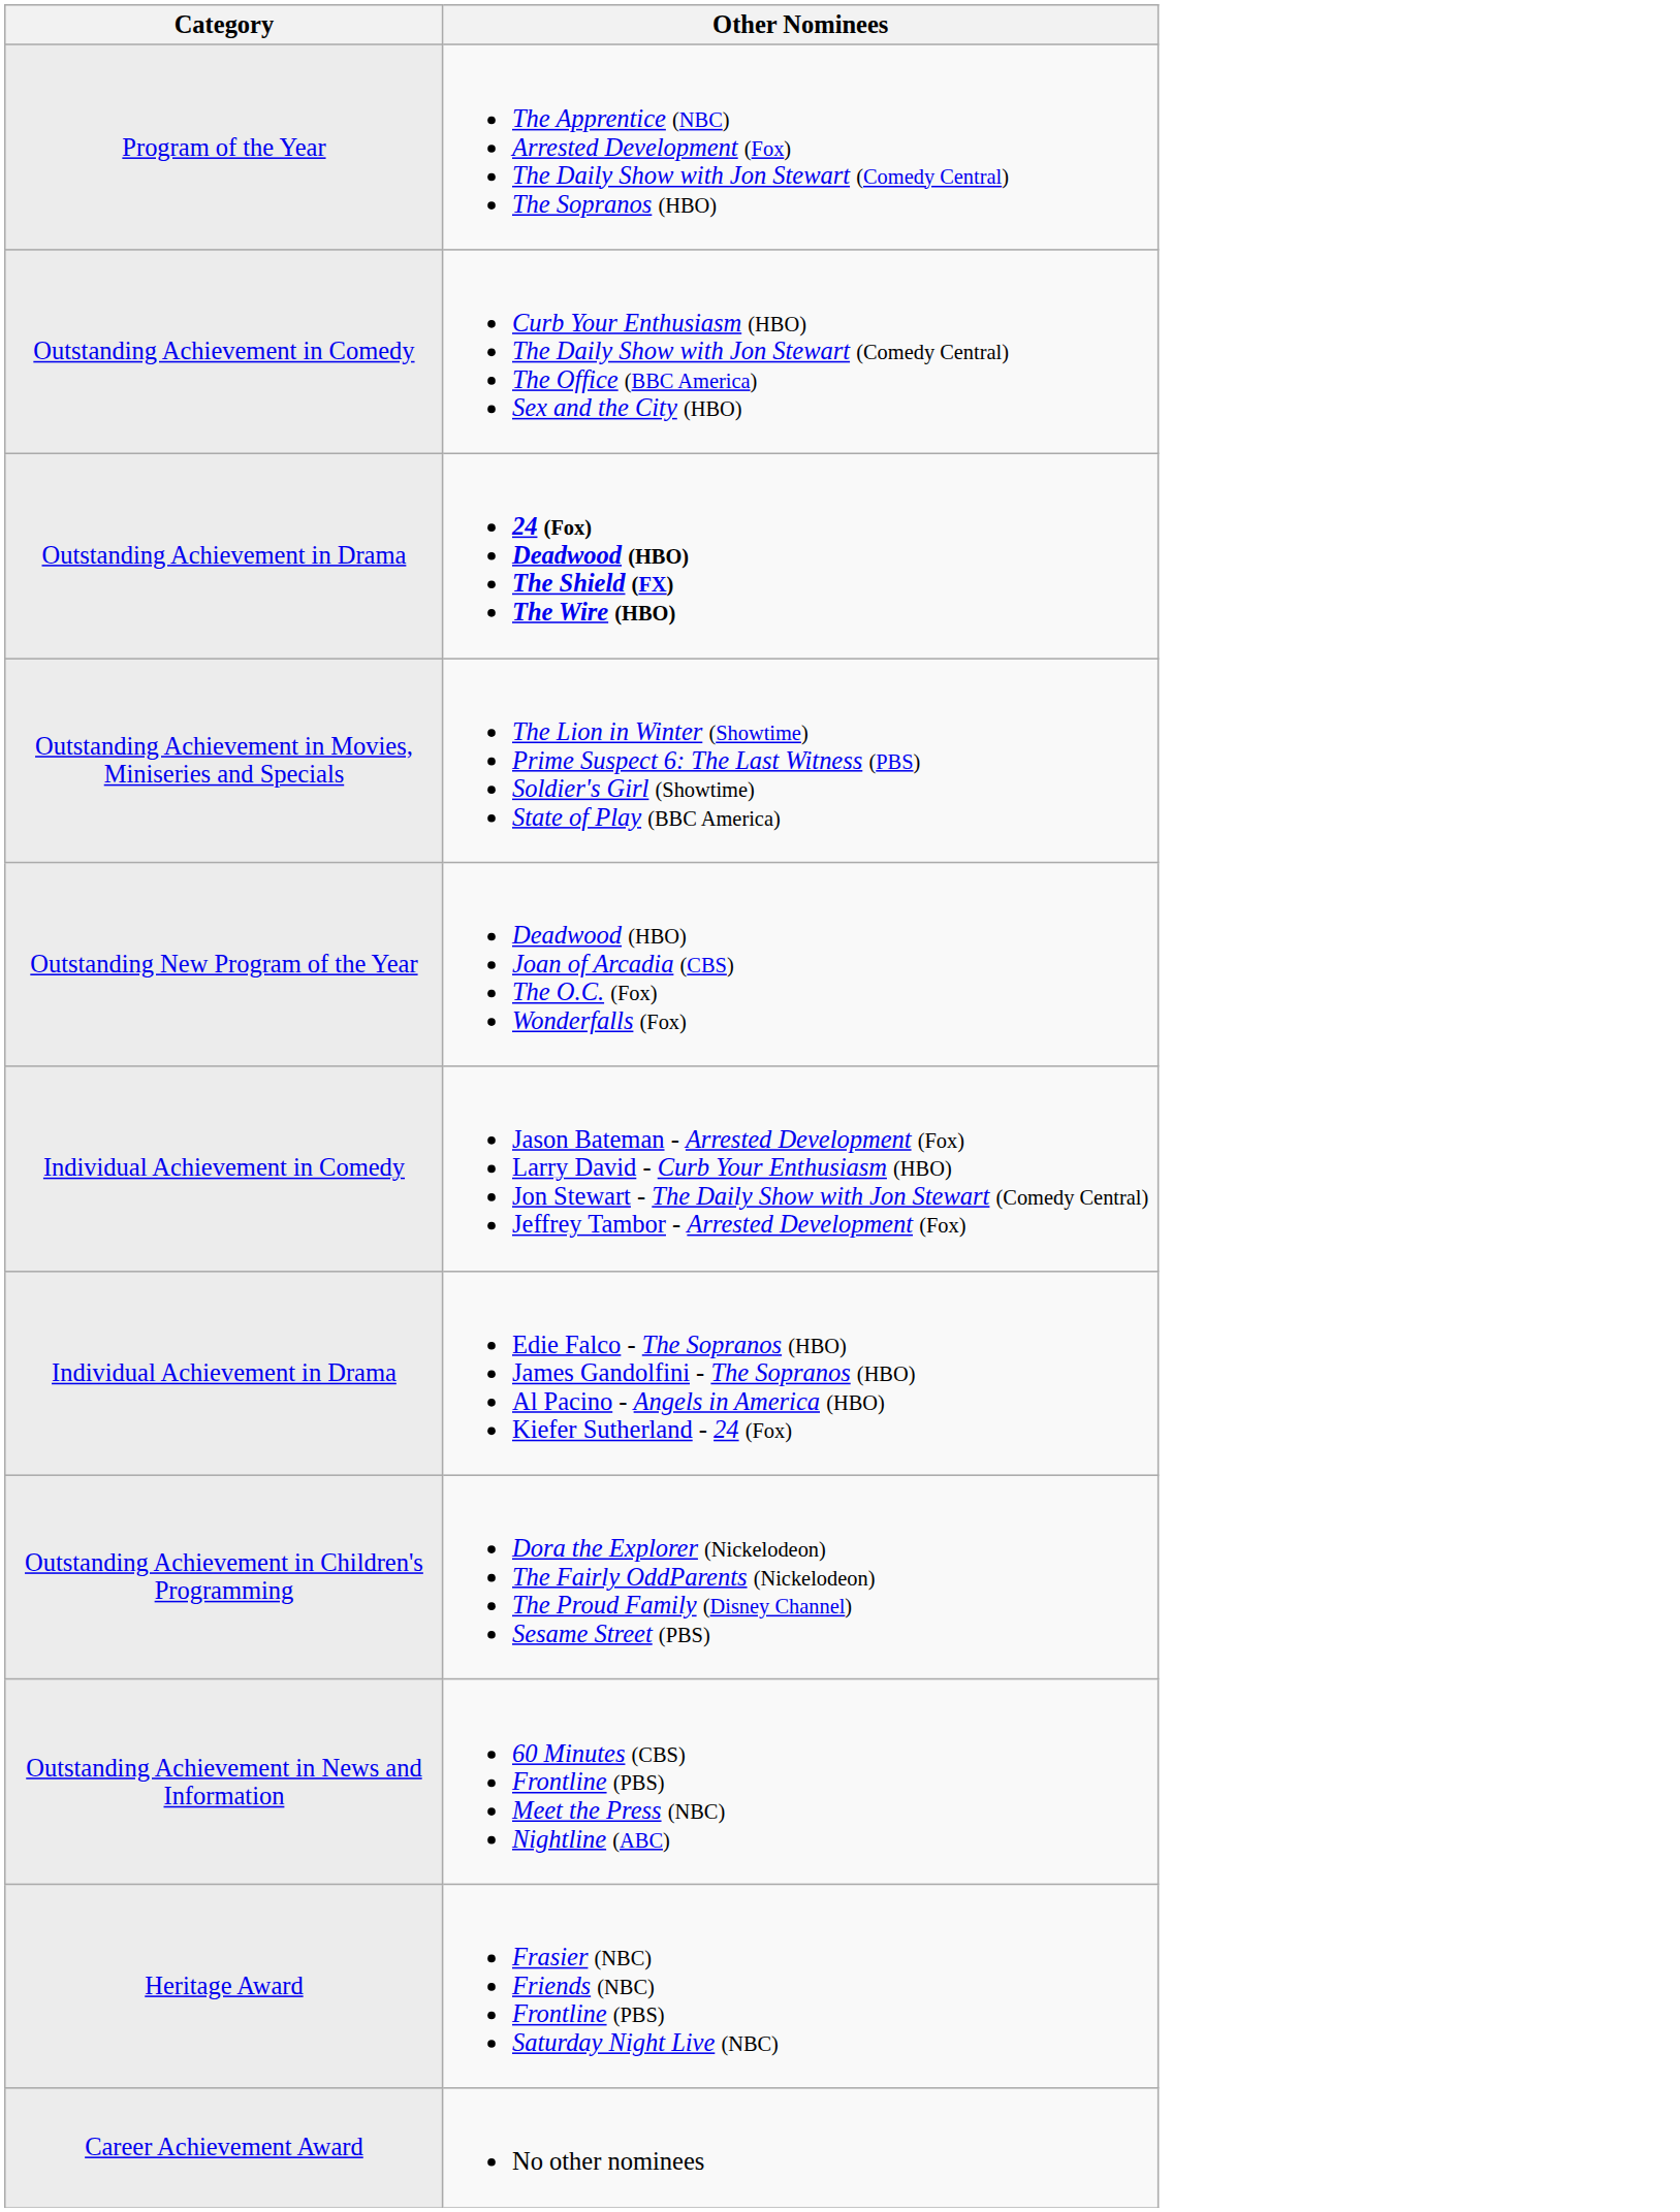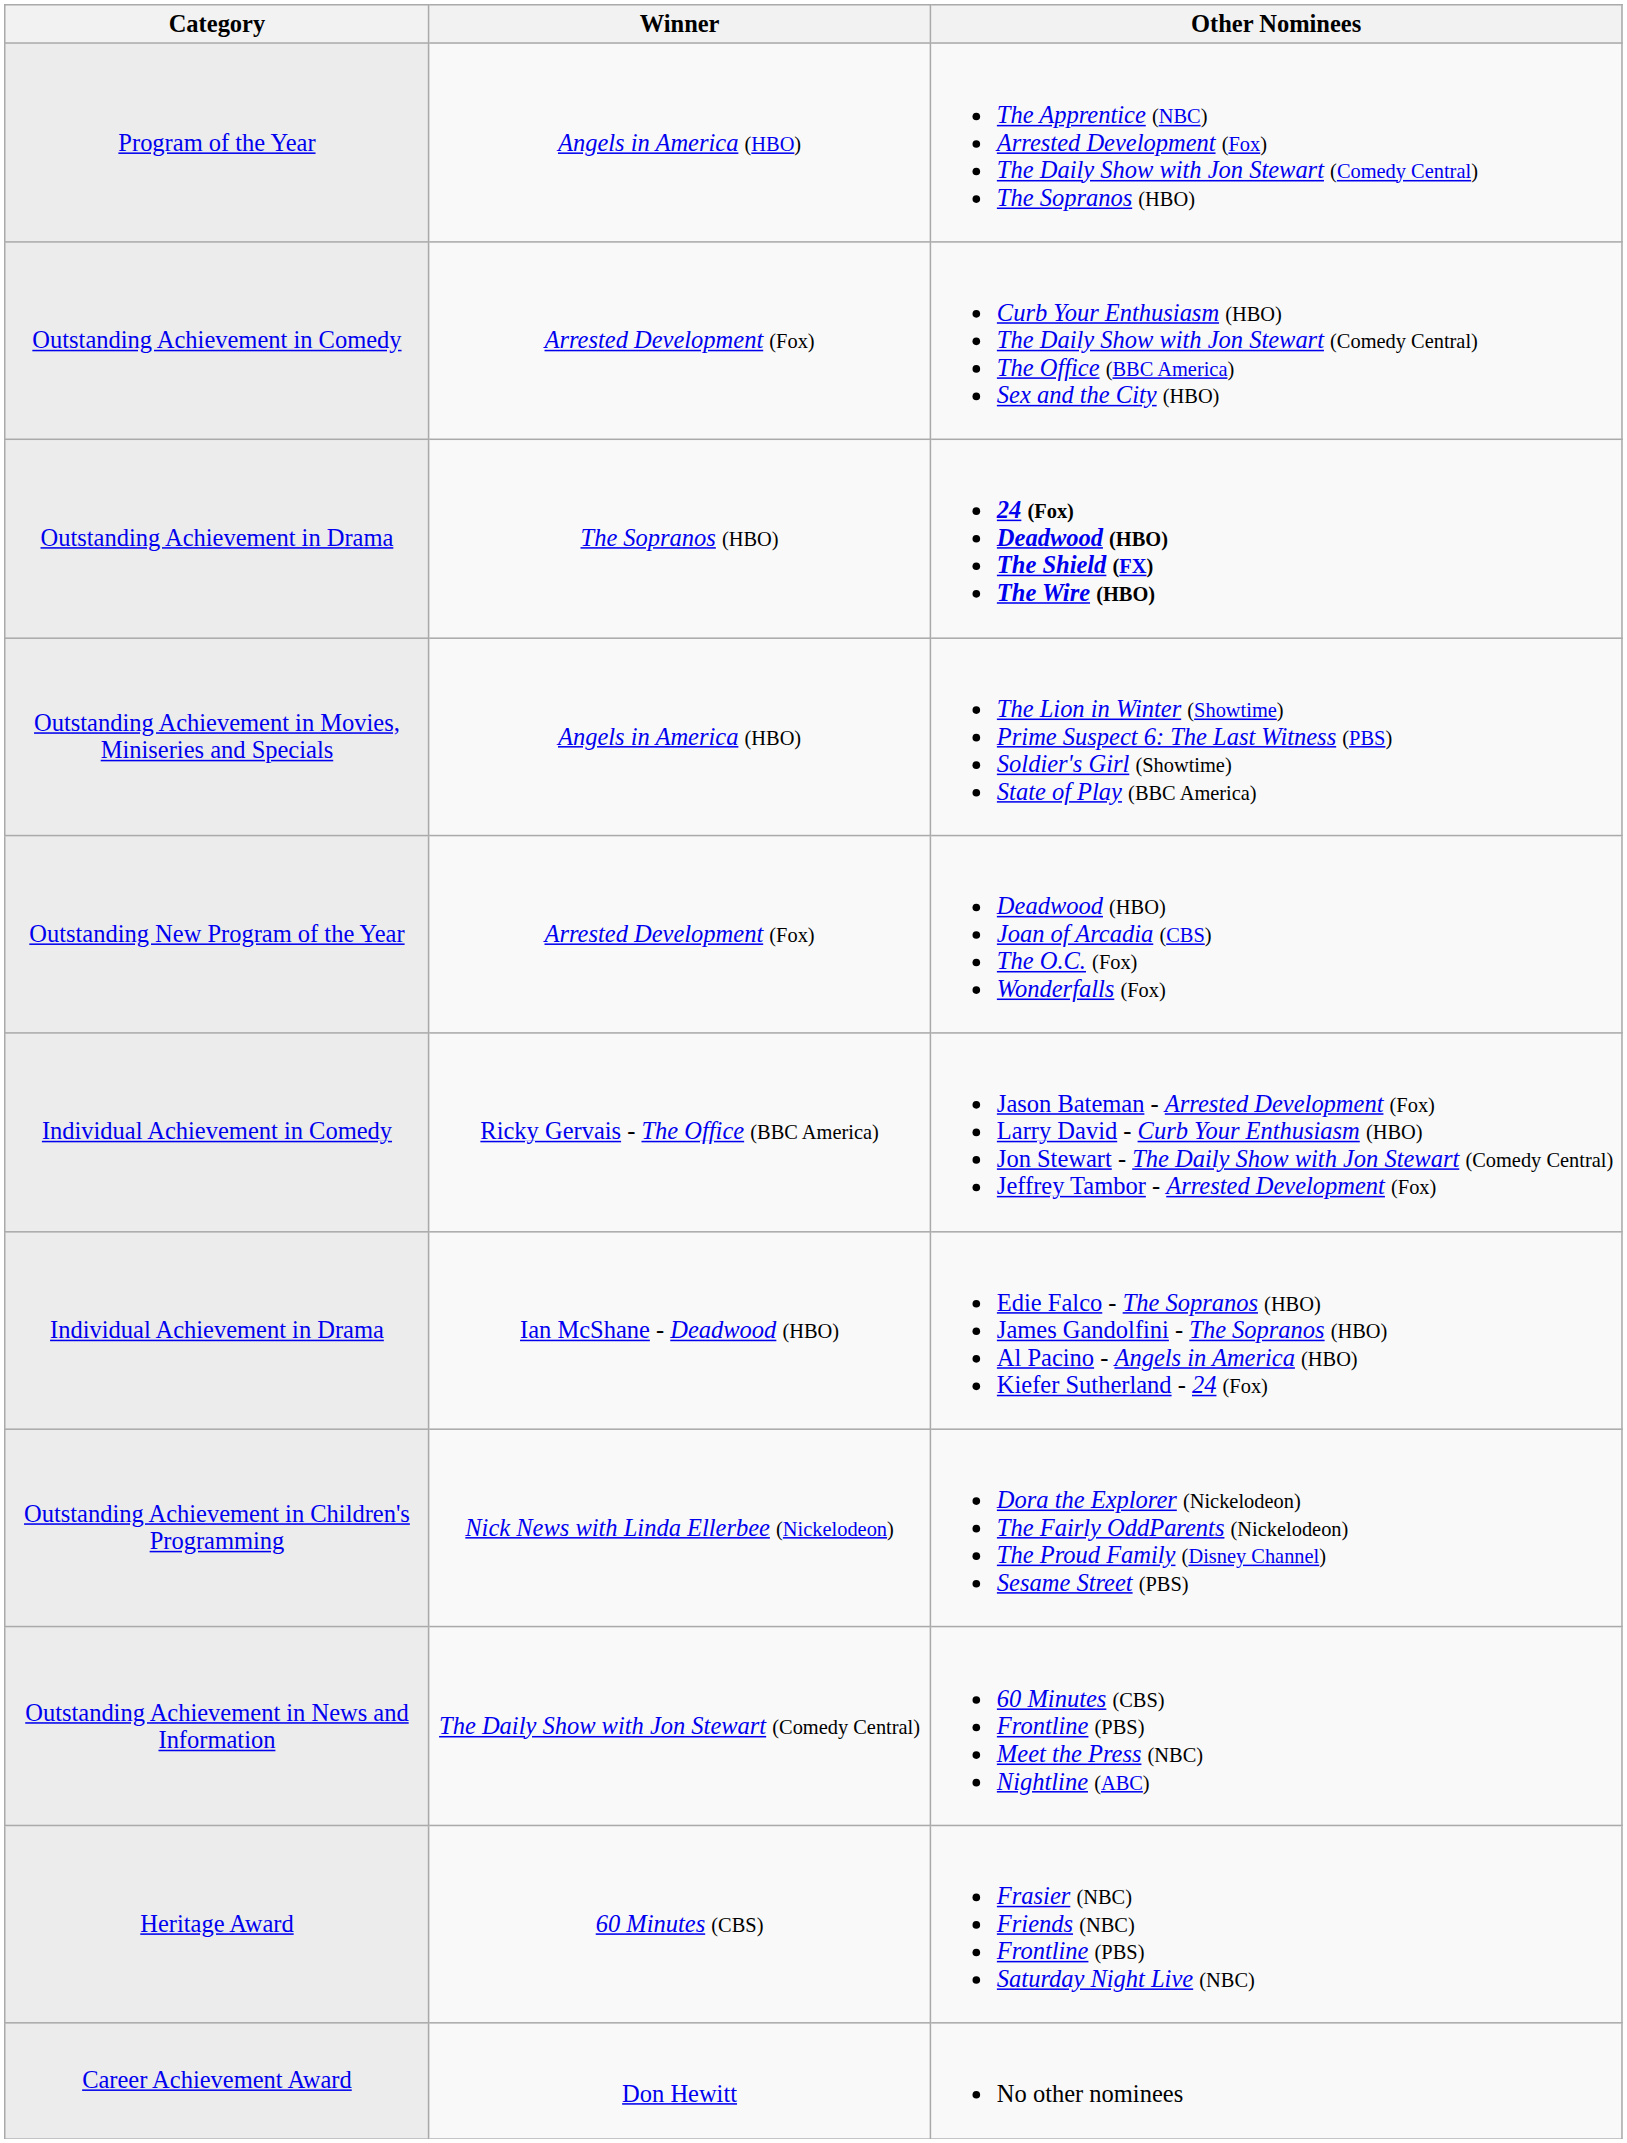+ column: Winner | Angels in America (HBO) | Arrested Development (Fox) | The Sopranos (HBO) | Angels in America (HBO) | Arrested Development (Fox) | Ricky Gervais - The Office (BBC America) | Ian McShane - Deadwood (HBO) | Nick News with Linda Ellerbee (Nickelodeon) | The Daily Show with Jon Stewart (Comedy Central) | 60 Minutes (CBS) | Don Hewitt
